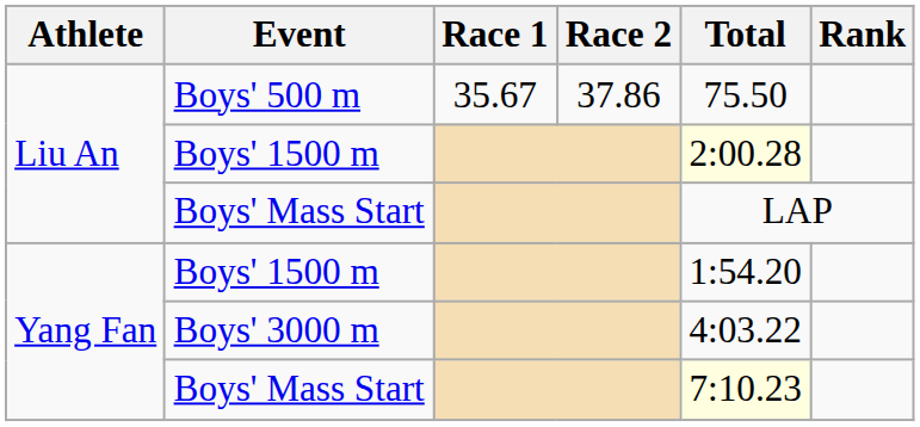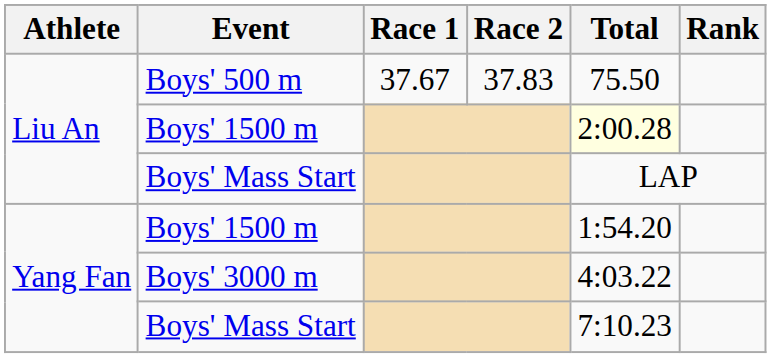Boys' 500 m | Race 1: 35.67 -> 37.67
Boys' 500 m | Race 2: 37.86 -> 37.83
Yang Fan / Boys' Mass Start | Total: lightyellow background -> no background
